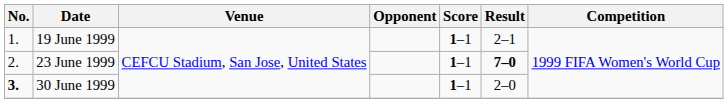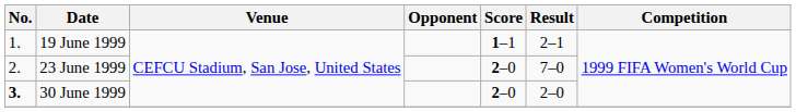23 June 1999 | Score: 1–1 -> 2–0
23 June 1999 | Result: bold -> normal
30 June 1999 | Score: 1–1 -> 2–0
